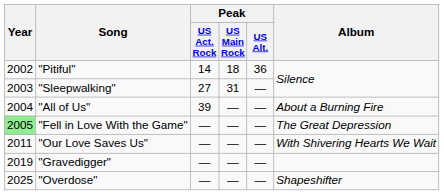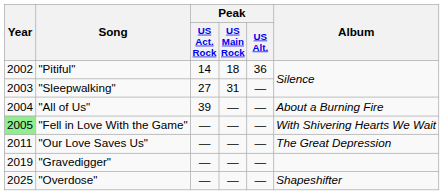"Fell in Love With the Game" | Album: The Great Depression -> With Shivering Hearts We Wait
"Our Love Saves Us" | Album: With Shivering Hearts We Wait -> The Great Depression
